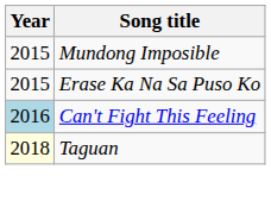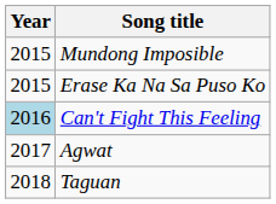+ row: 2017 | Agwat
Taguan | Year: lightyellow background -> no background
